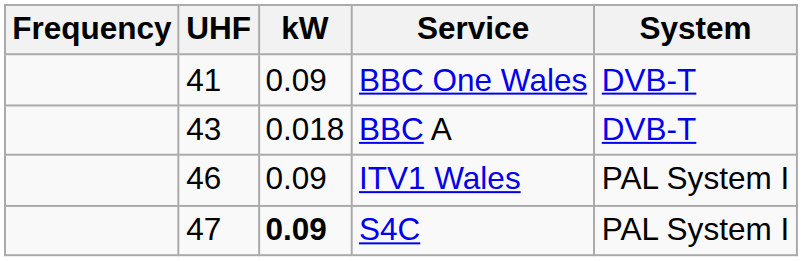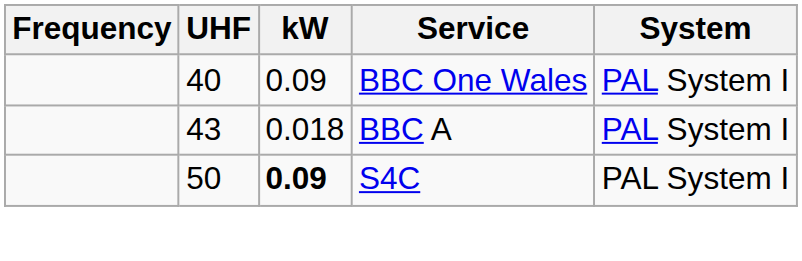BBC One Wales | UHF: 41 -> 40
BBC One Wales | System: DVB-T -> PAL System I
BBC A | System: DVB-T -> PAL System I
- row: 46 | 0.09 | ITV1 Wales | PAL System I
S4C | UHF: 47 -> 50
